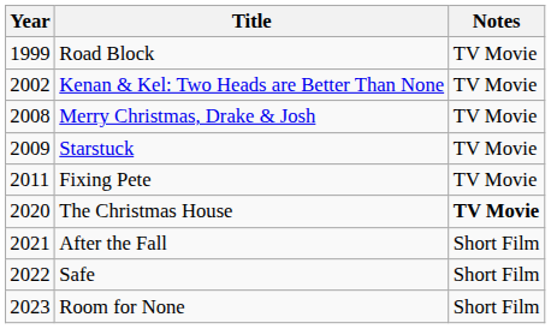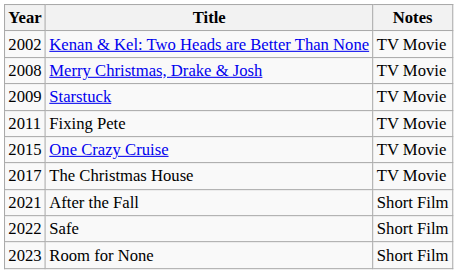- row: 1999 | Road Block | TV Movie
+ row: 2015 | One Crazy Cruise | TV Movie
The Christmas House | Year: 2020 -> 2017
The Christmas House | Notes: bold -> normal
